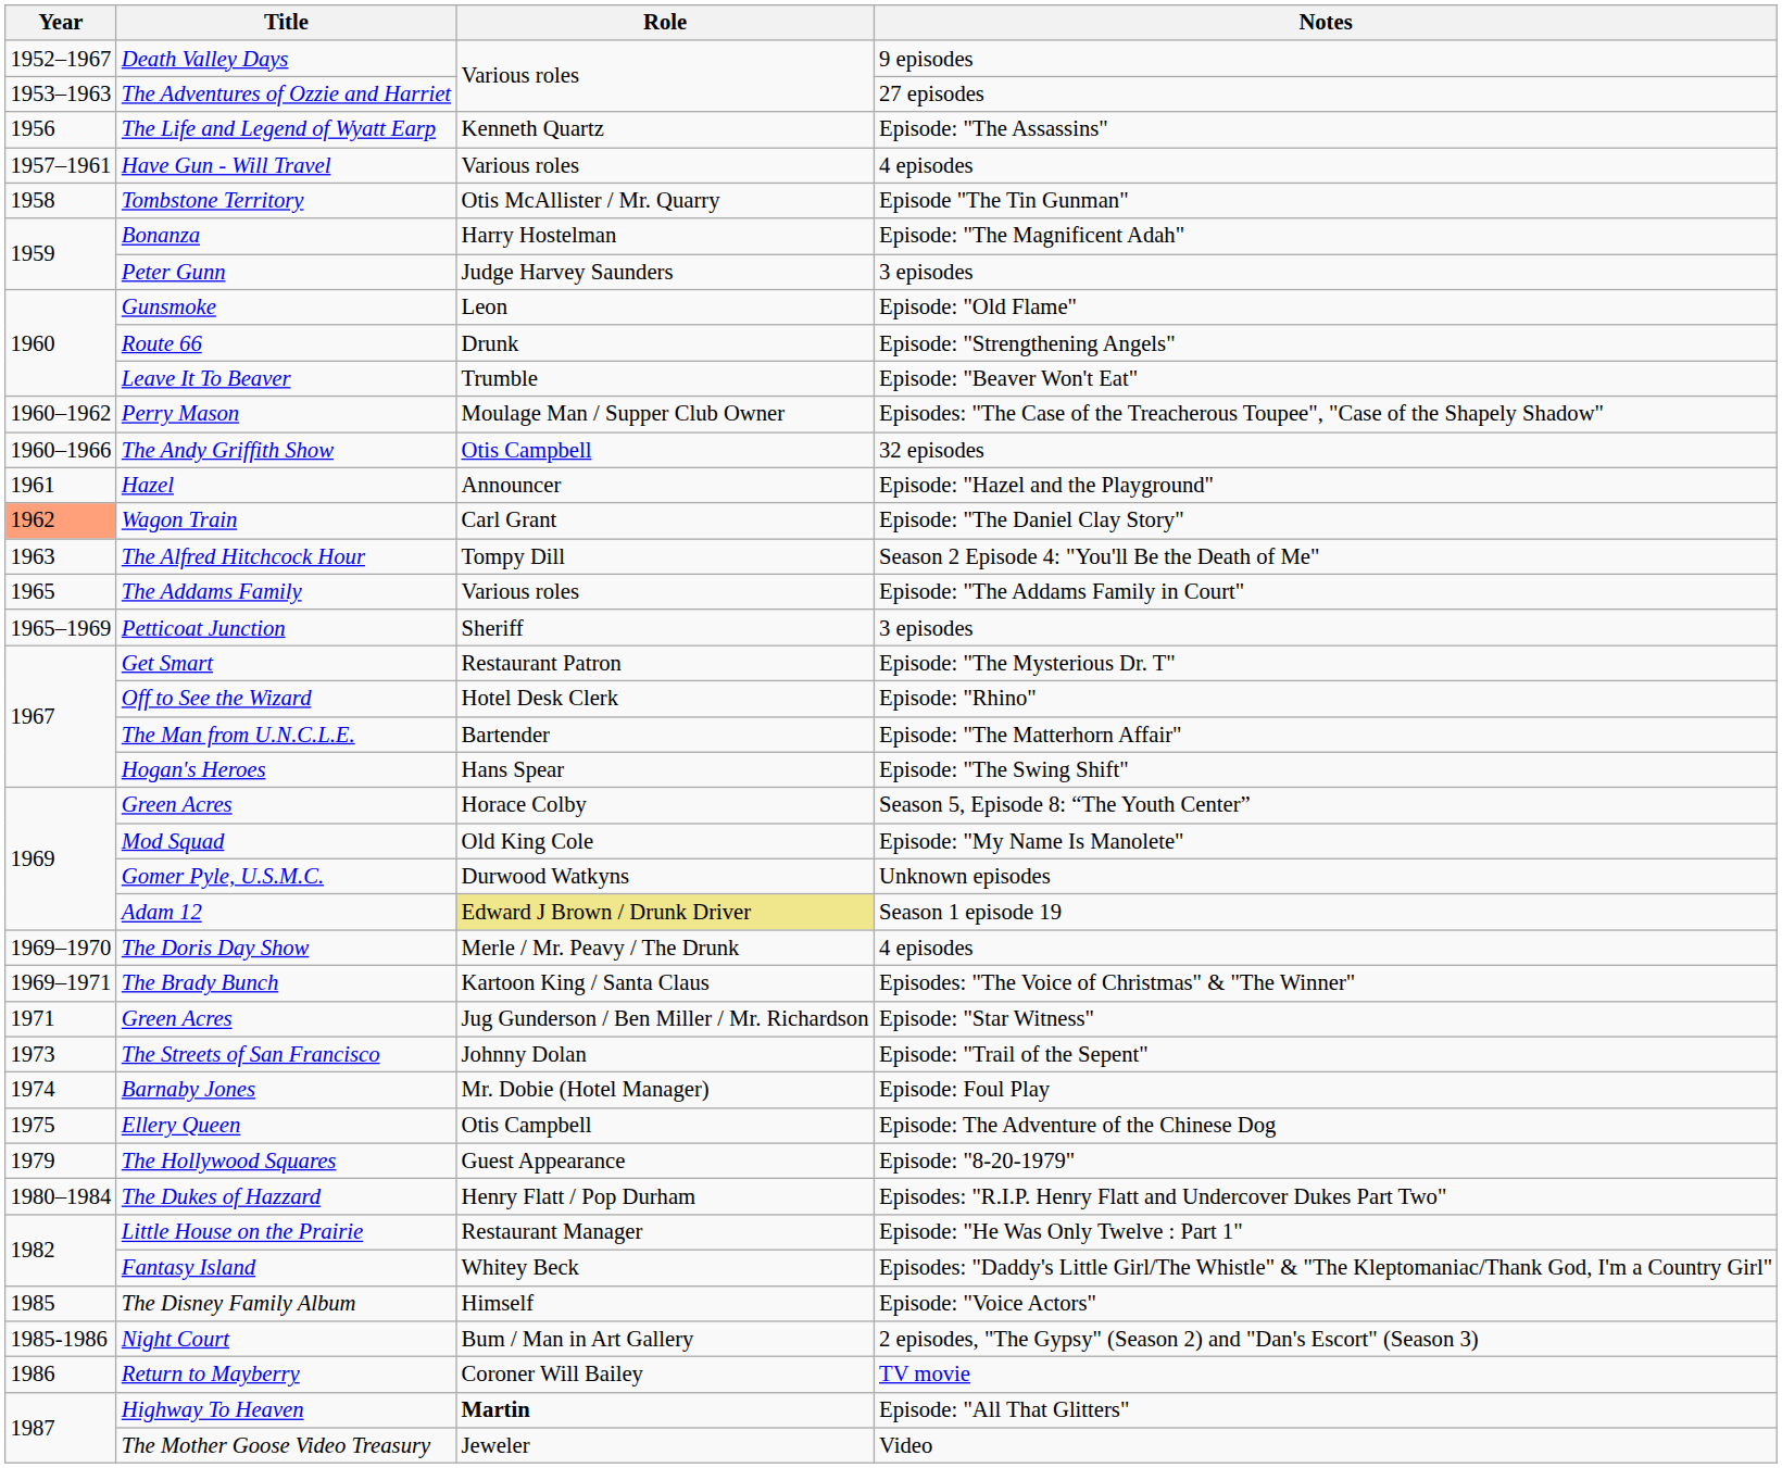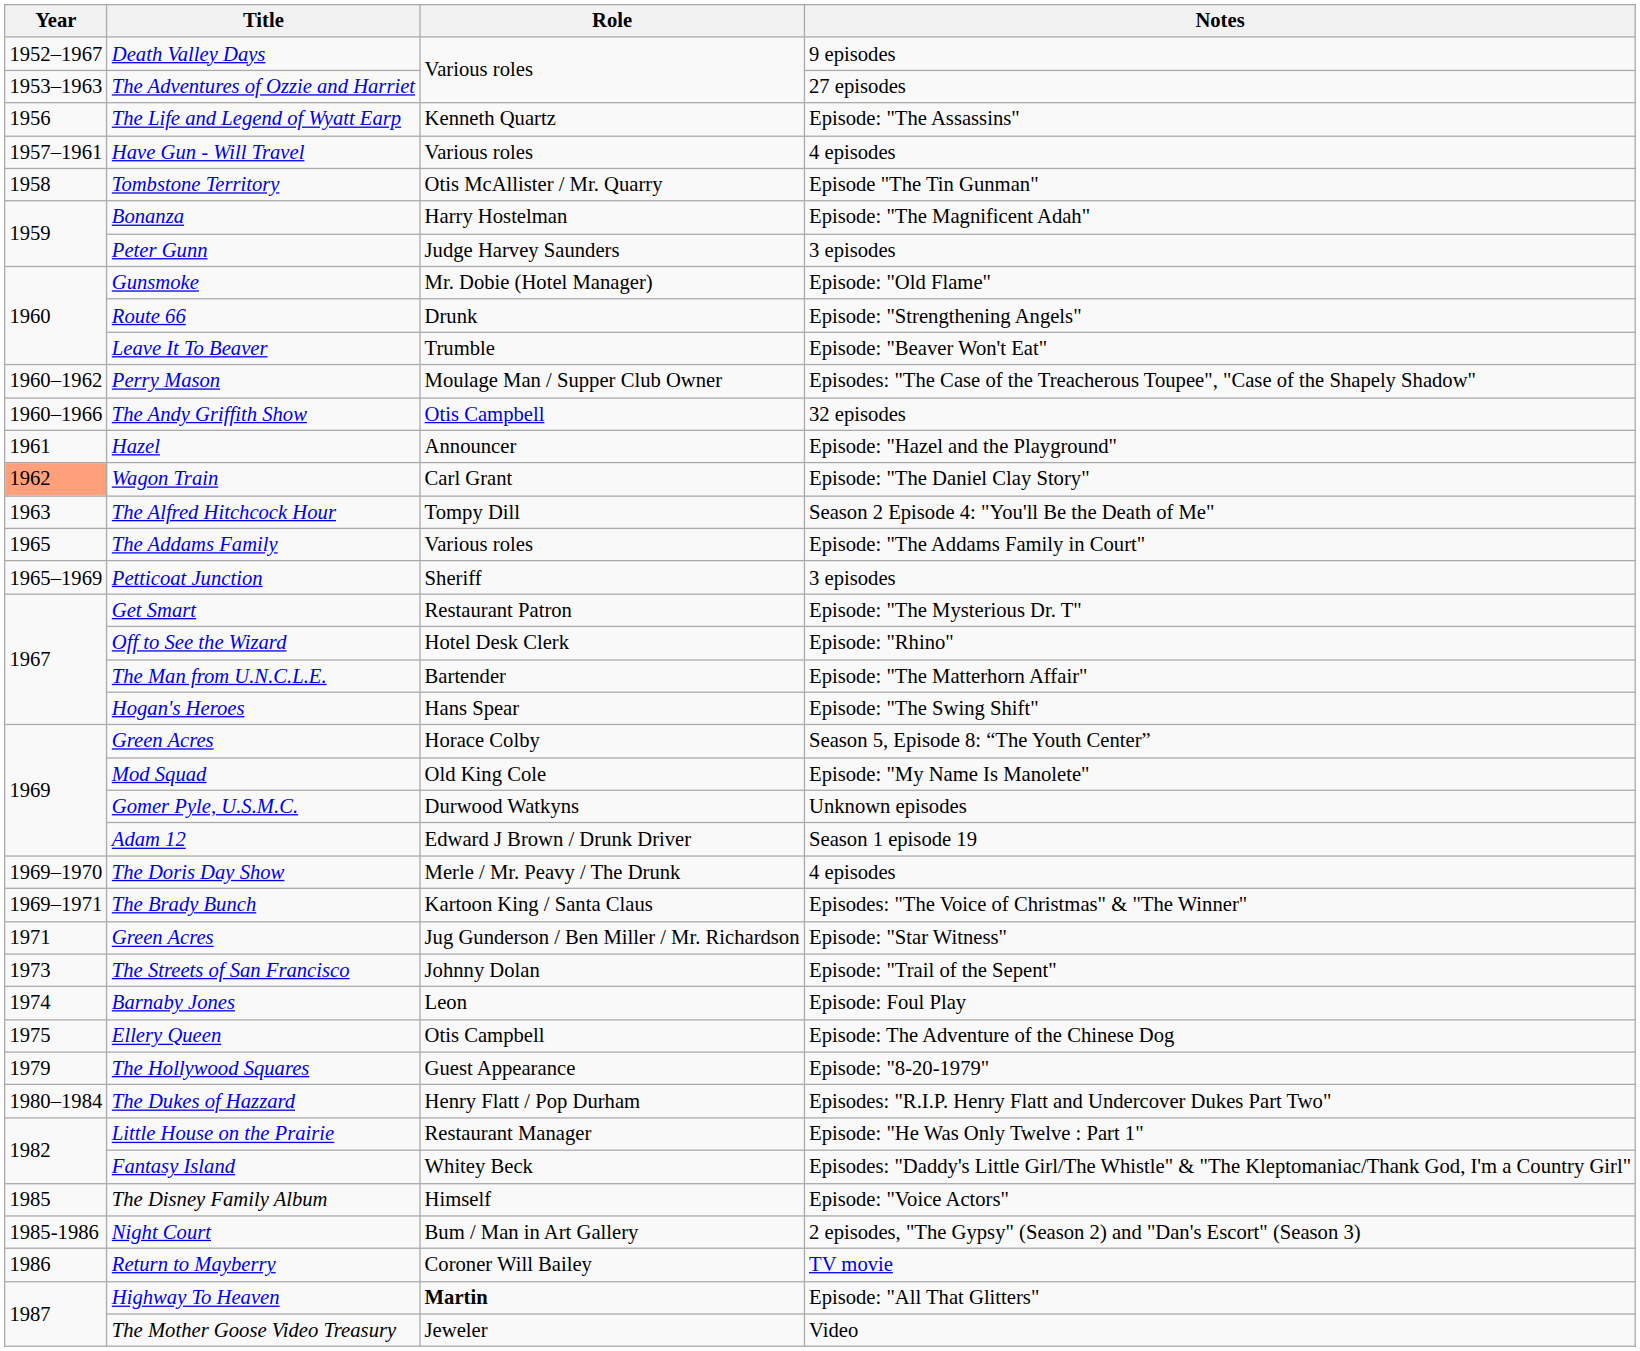Gunsmoke | Role: Leon -> Mr. Dobie (Hotel Manager)
Adam 12 | Role: khaki background -> no background
Barnaby Jones | Role: Mr. Dobie (Hotel Manager) -> Leon
